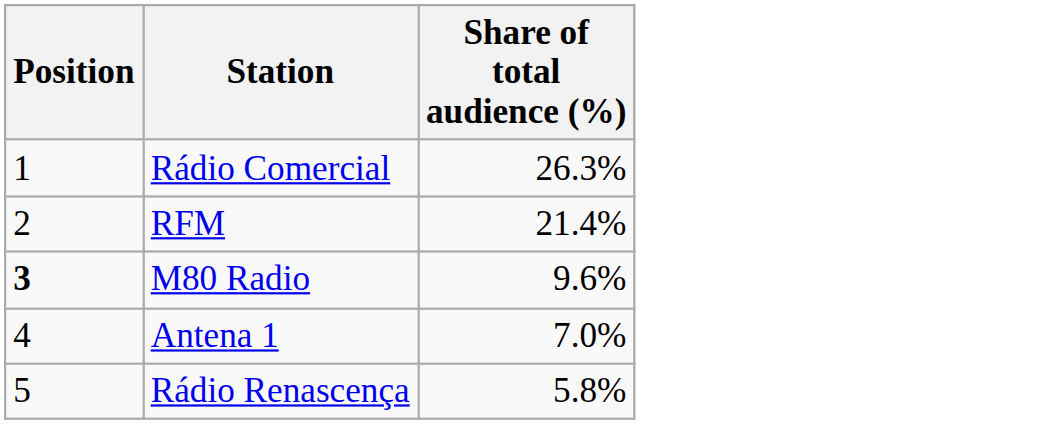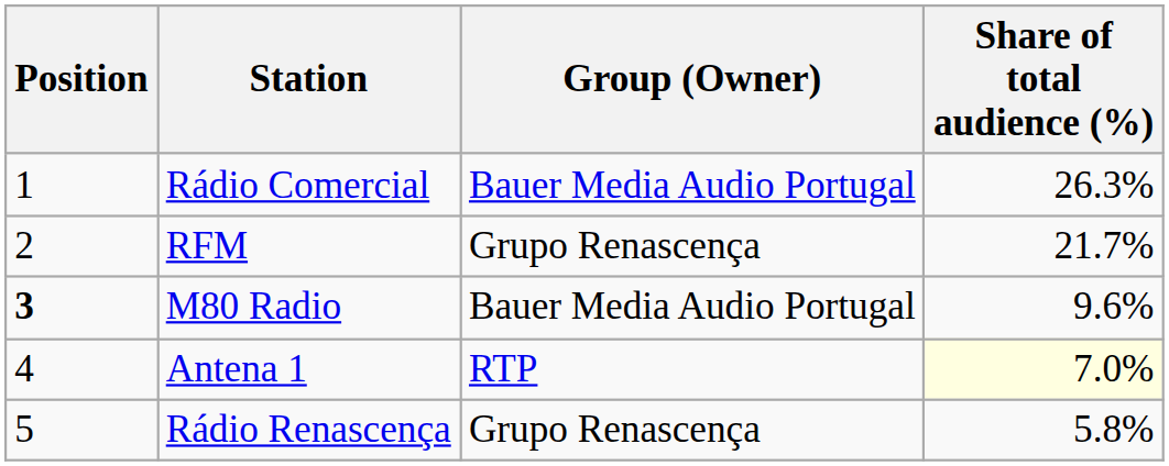+ column: Group (Owner) | Bauer Media Audio Portugal | Grupo Renascença | Bauer Media Audio Portugal | RTP | Grupo Renascença
RFM | Share of total audience (%): 21.4% -> 21.7%
Antena 1 | Share of total audience (%): no background -> lightyellow background
